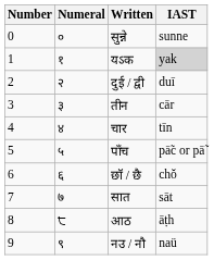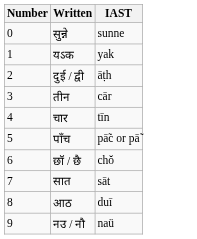- column: Numeral | ० | १ | २ | ३ | ४ | ५ | ६ | ७ | ੮ | ९
यऽक | IAST: lightgrey background -> no background
दुई / द्वी | IAST: duī -> āṭh
आठ | IAST: āṭh -> duī
